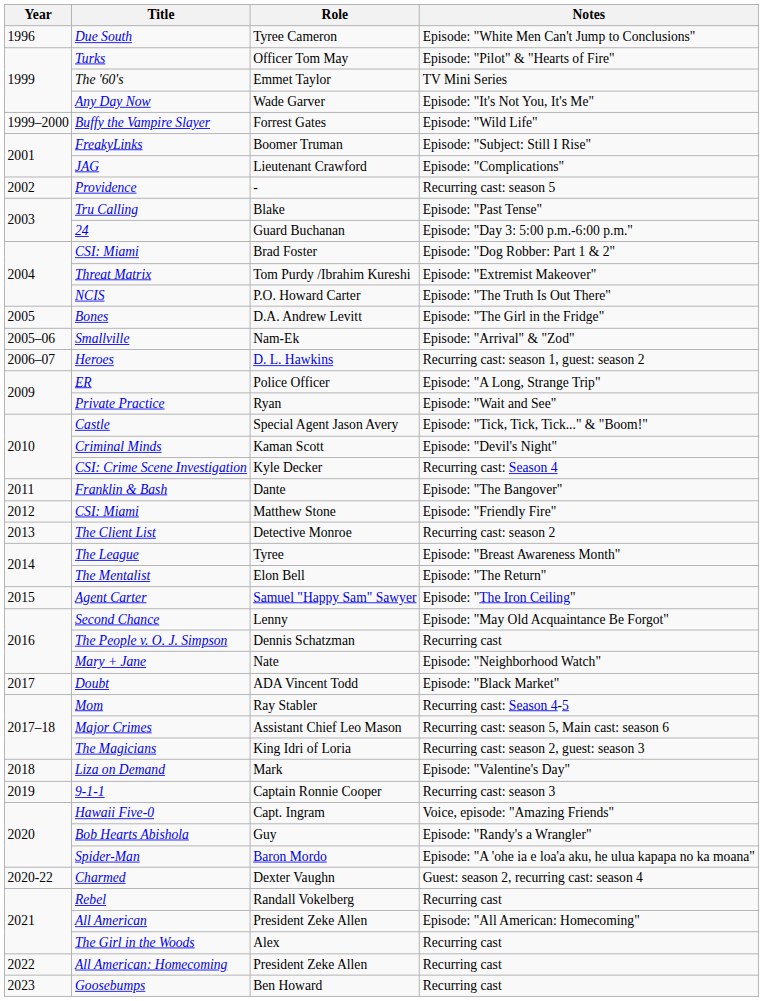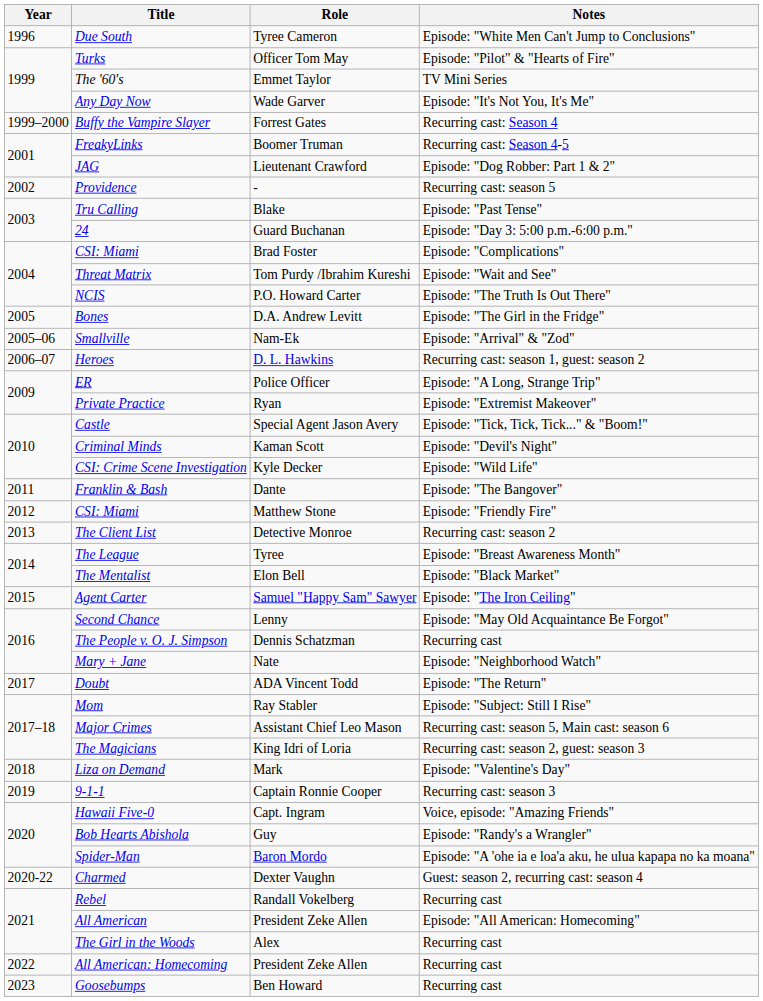Buffy the Vampire Slayer | Notes: Episode: "Wild Life" -> Recurring cast: Season 4
FreakyLinks | Notes: Episode: "Subject: Still I Rise" -> Recurring cast: Season 4-5
JAG | Notes: Episode: "Complications" -> Episode: "Dog Robber: Part 1 & 2"
CSI: Miami / Brad Foster | Notes: Episode: "Dog Robber: Part 1 & 2" -> Episode: "Complications"
Threat Matrix | Notes: Episode: "Extremist Makeover" -> Episode: "Wait and See"
Private Practice | Notes: Episode: "Wait and See" -> Episode: "Extremist Makeover"
CSI: Crime Scene Investigation | Notes: Recurring cast: Season 4 -> Episode: "Wild Life"
The Mentalist | Notes: Episode: "The Return" -> Episode: "Black Market"
Doubt | Notes: Episode: "Black Market" -> Episode: "The Return"
Mom | Notes: Recurring cast: Season 4-5 -> Episode: "Subject: Still I Rise"
